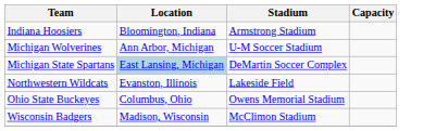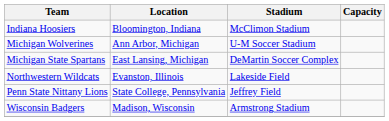Indiana Hoosiers | Stadium: Armstrong Stadium -> McClimon Stadium
Michigan State Spartans | Location: lightblue background -> no background
- row: Ohio State Buckeyes | Columbus, Ohio | Owens Memorial Stadium
+ row: Penn State Nittany Lions | State College, Pennsylvania | Jeffrey Field
Wisconsin Badgers | Stadium: McClimon Stadium -> Armstrong Stadium
